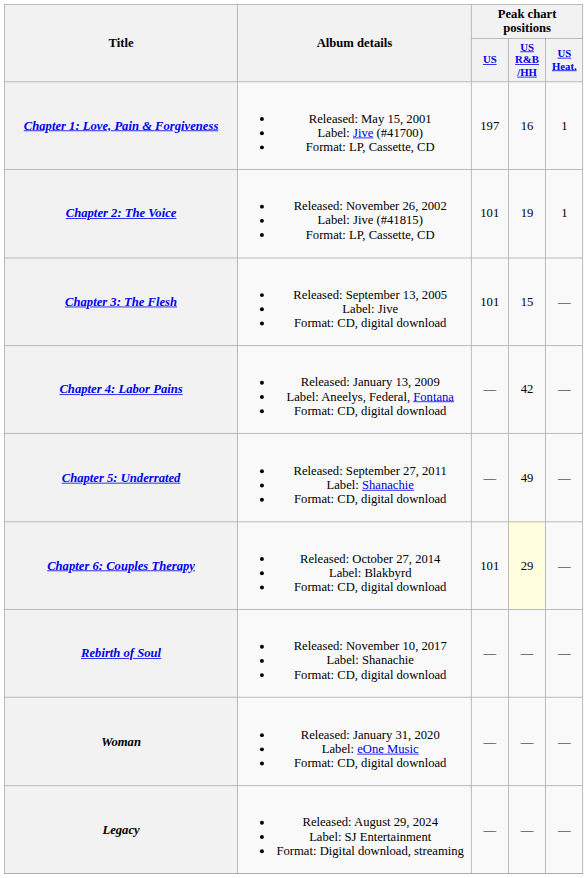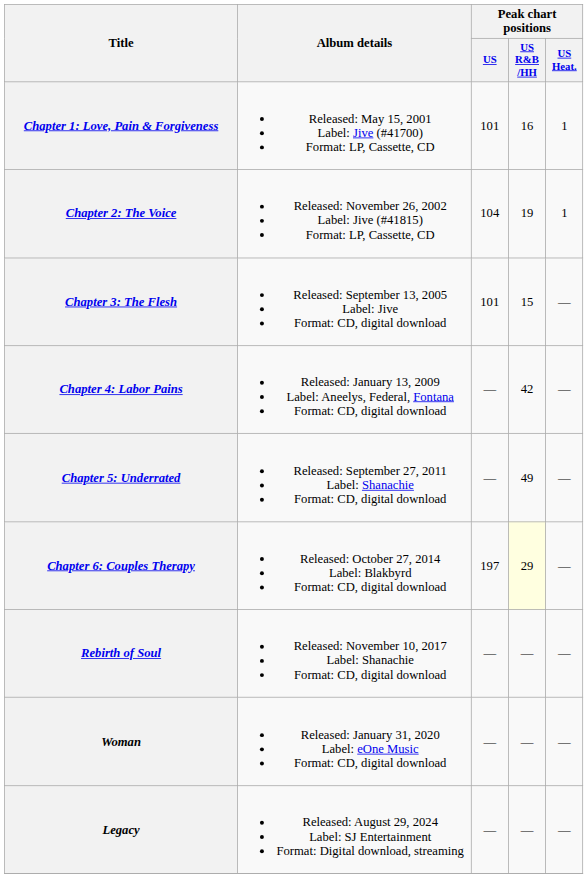Chapter 1: Love, Pain & Forgiveness | Peak chart positions / US: 197 -> 101
Chapter 2: The Voice | Peak chart positions / US: 101 -> 104
Chapter 6: Couples Therapy | Peak chart positions / US: 101 -> 197
